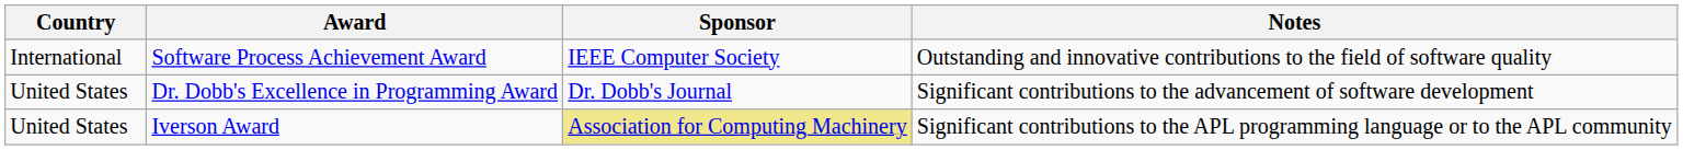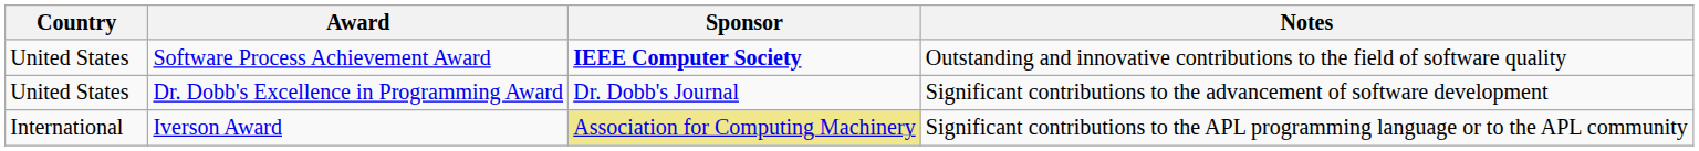Software Process Achievement Award | Country: International -> United States
Software Process Achievement Award | Sponsor: normal -> bold
Iverson Award | Country: United States -> International
